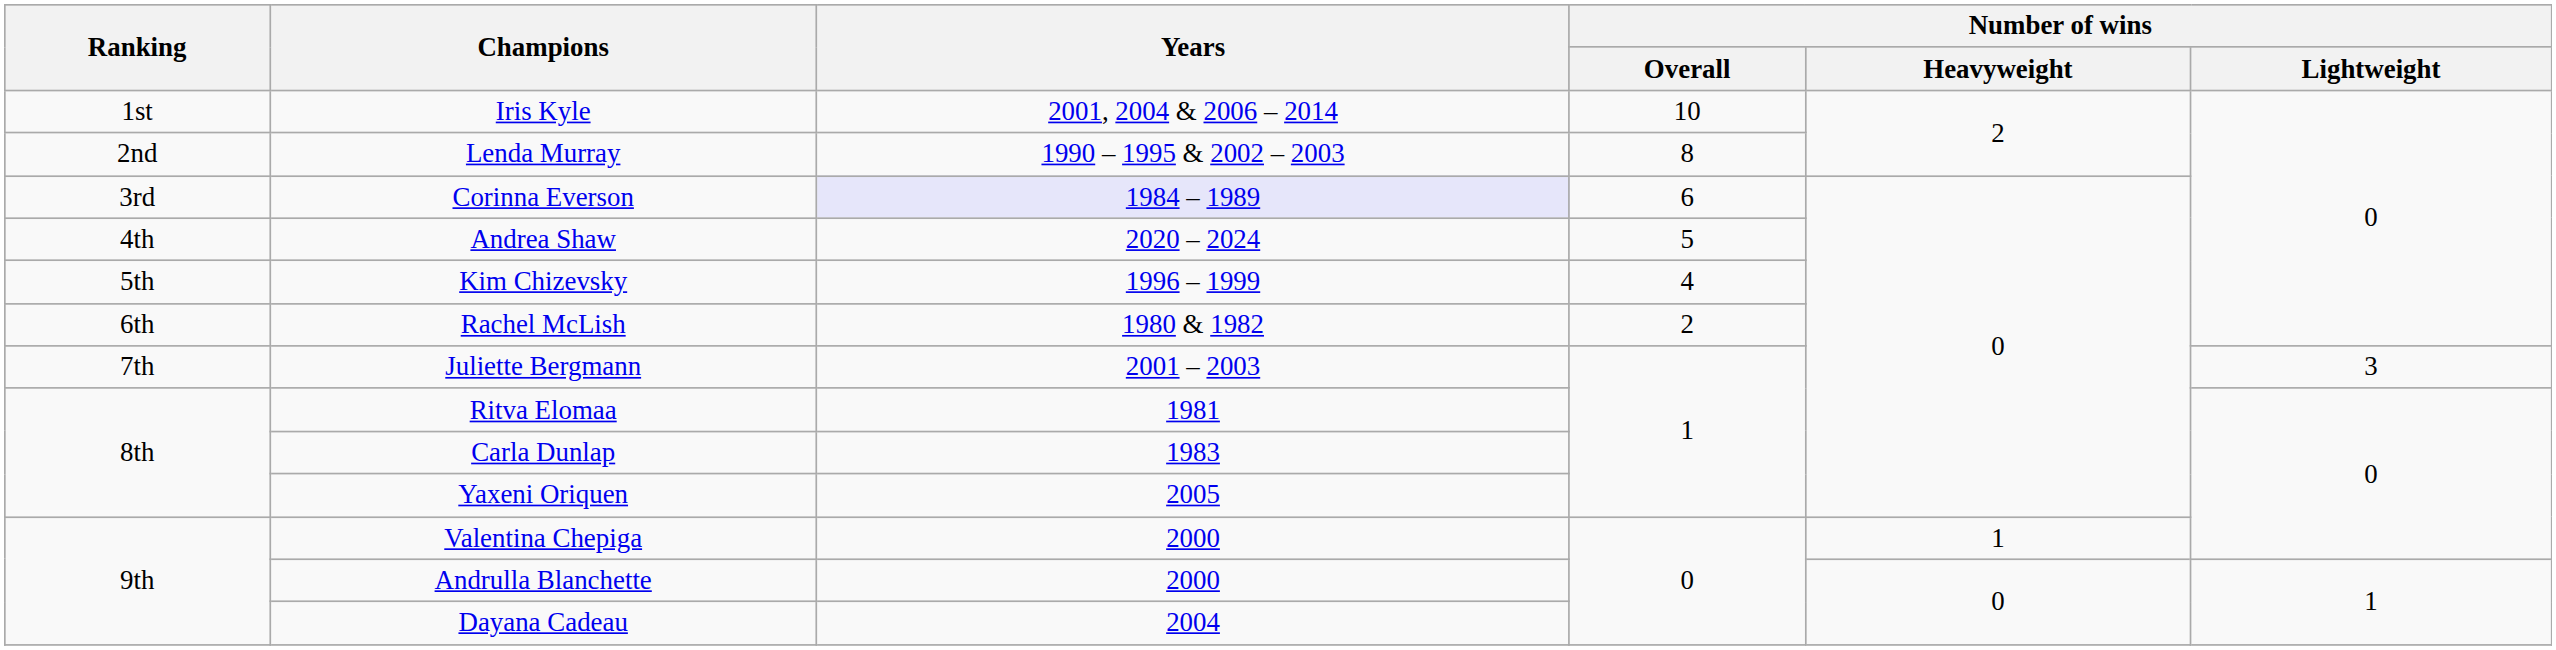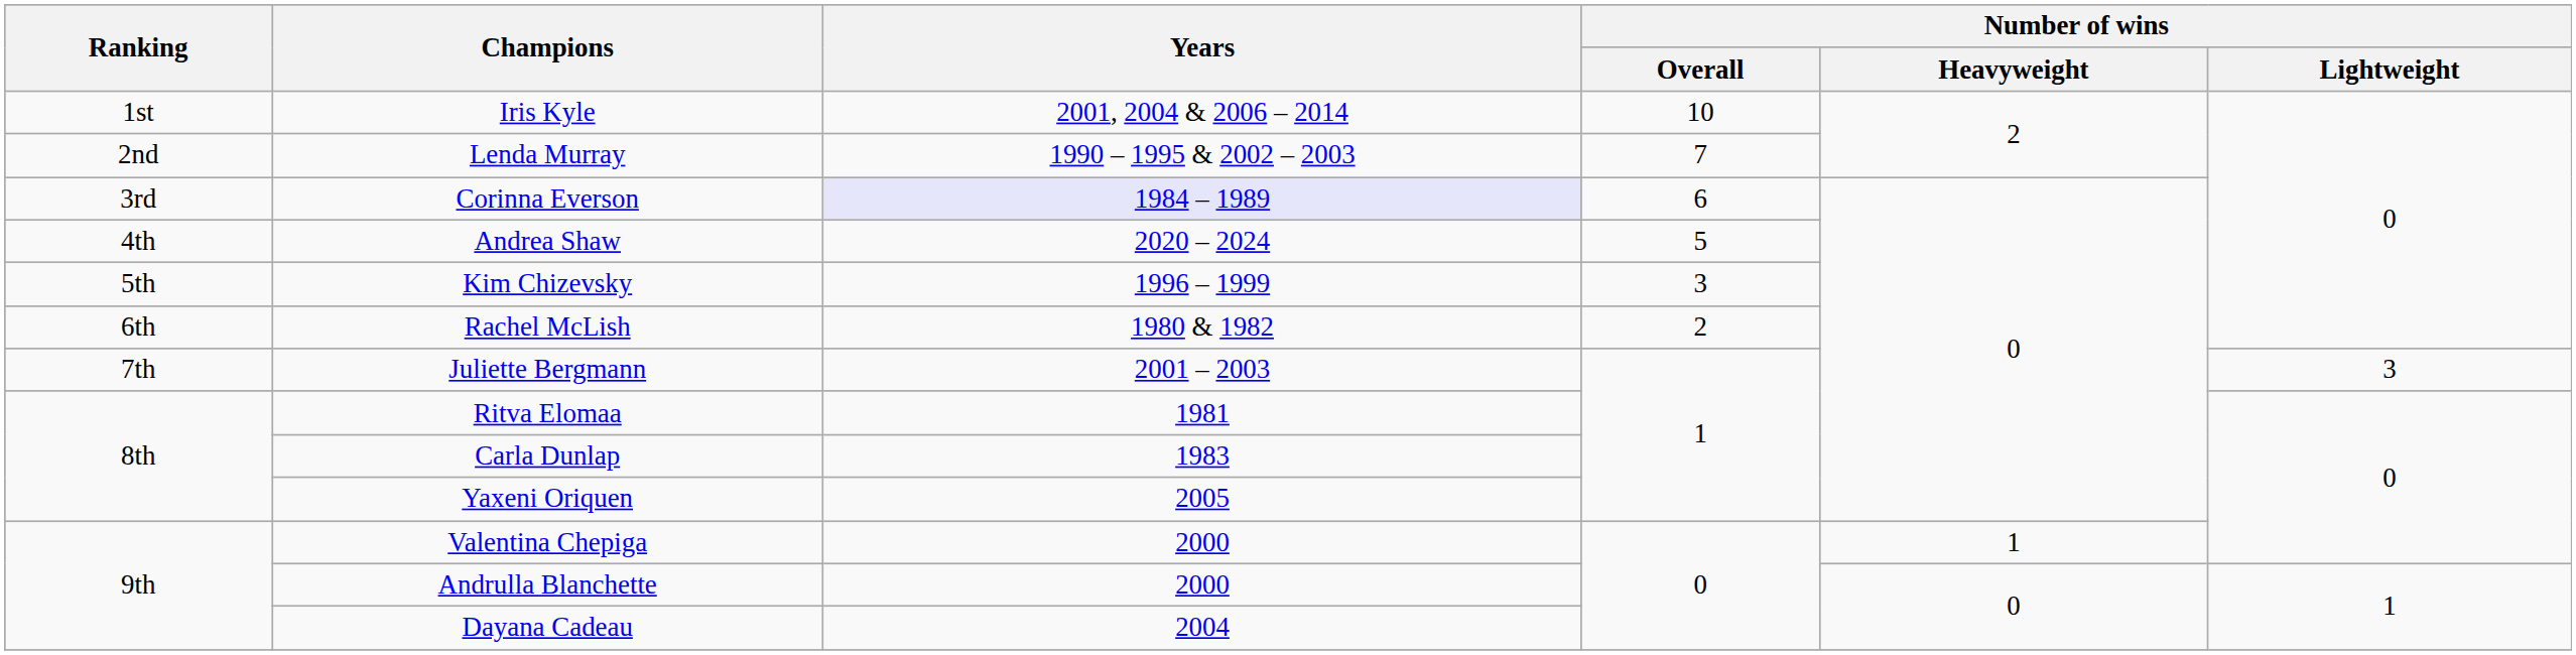Lenda Murray | Number of wins / Overall: 8 -> 7
Kim Chizevsky | Number of wins / Overall: 4 -> 3
